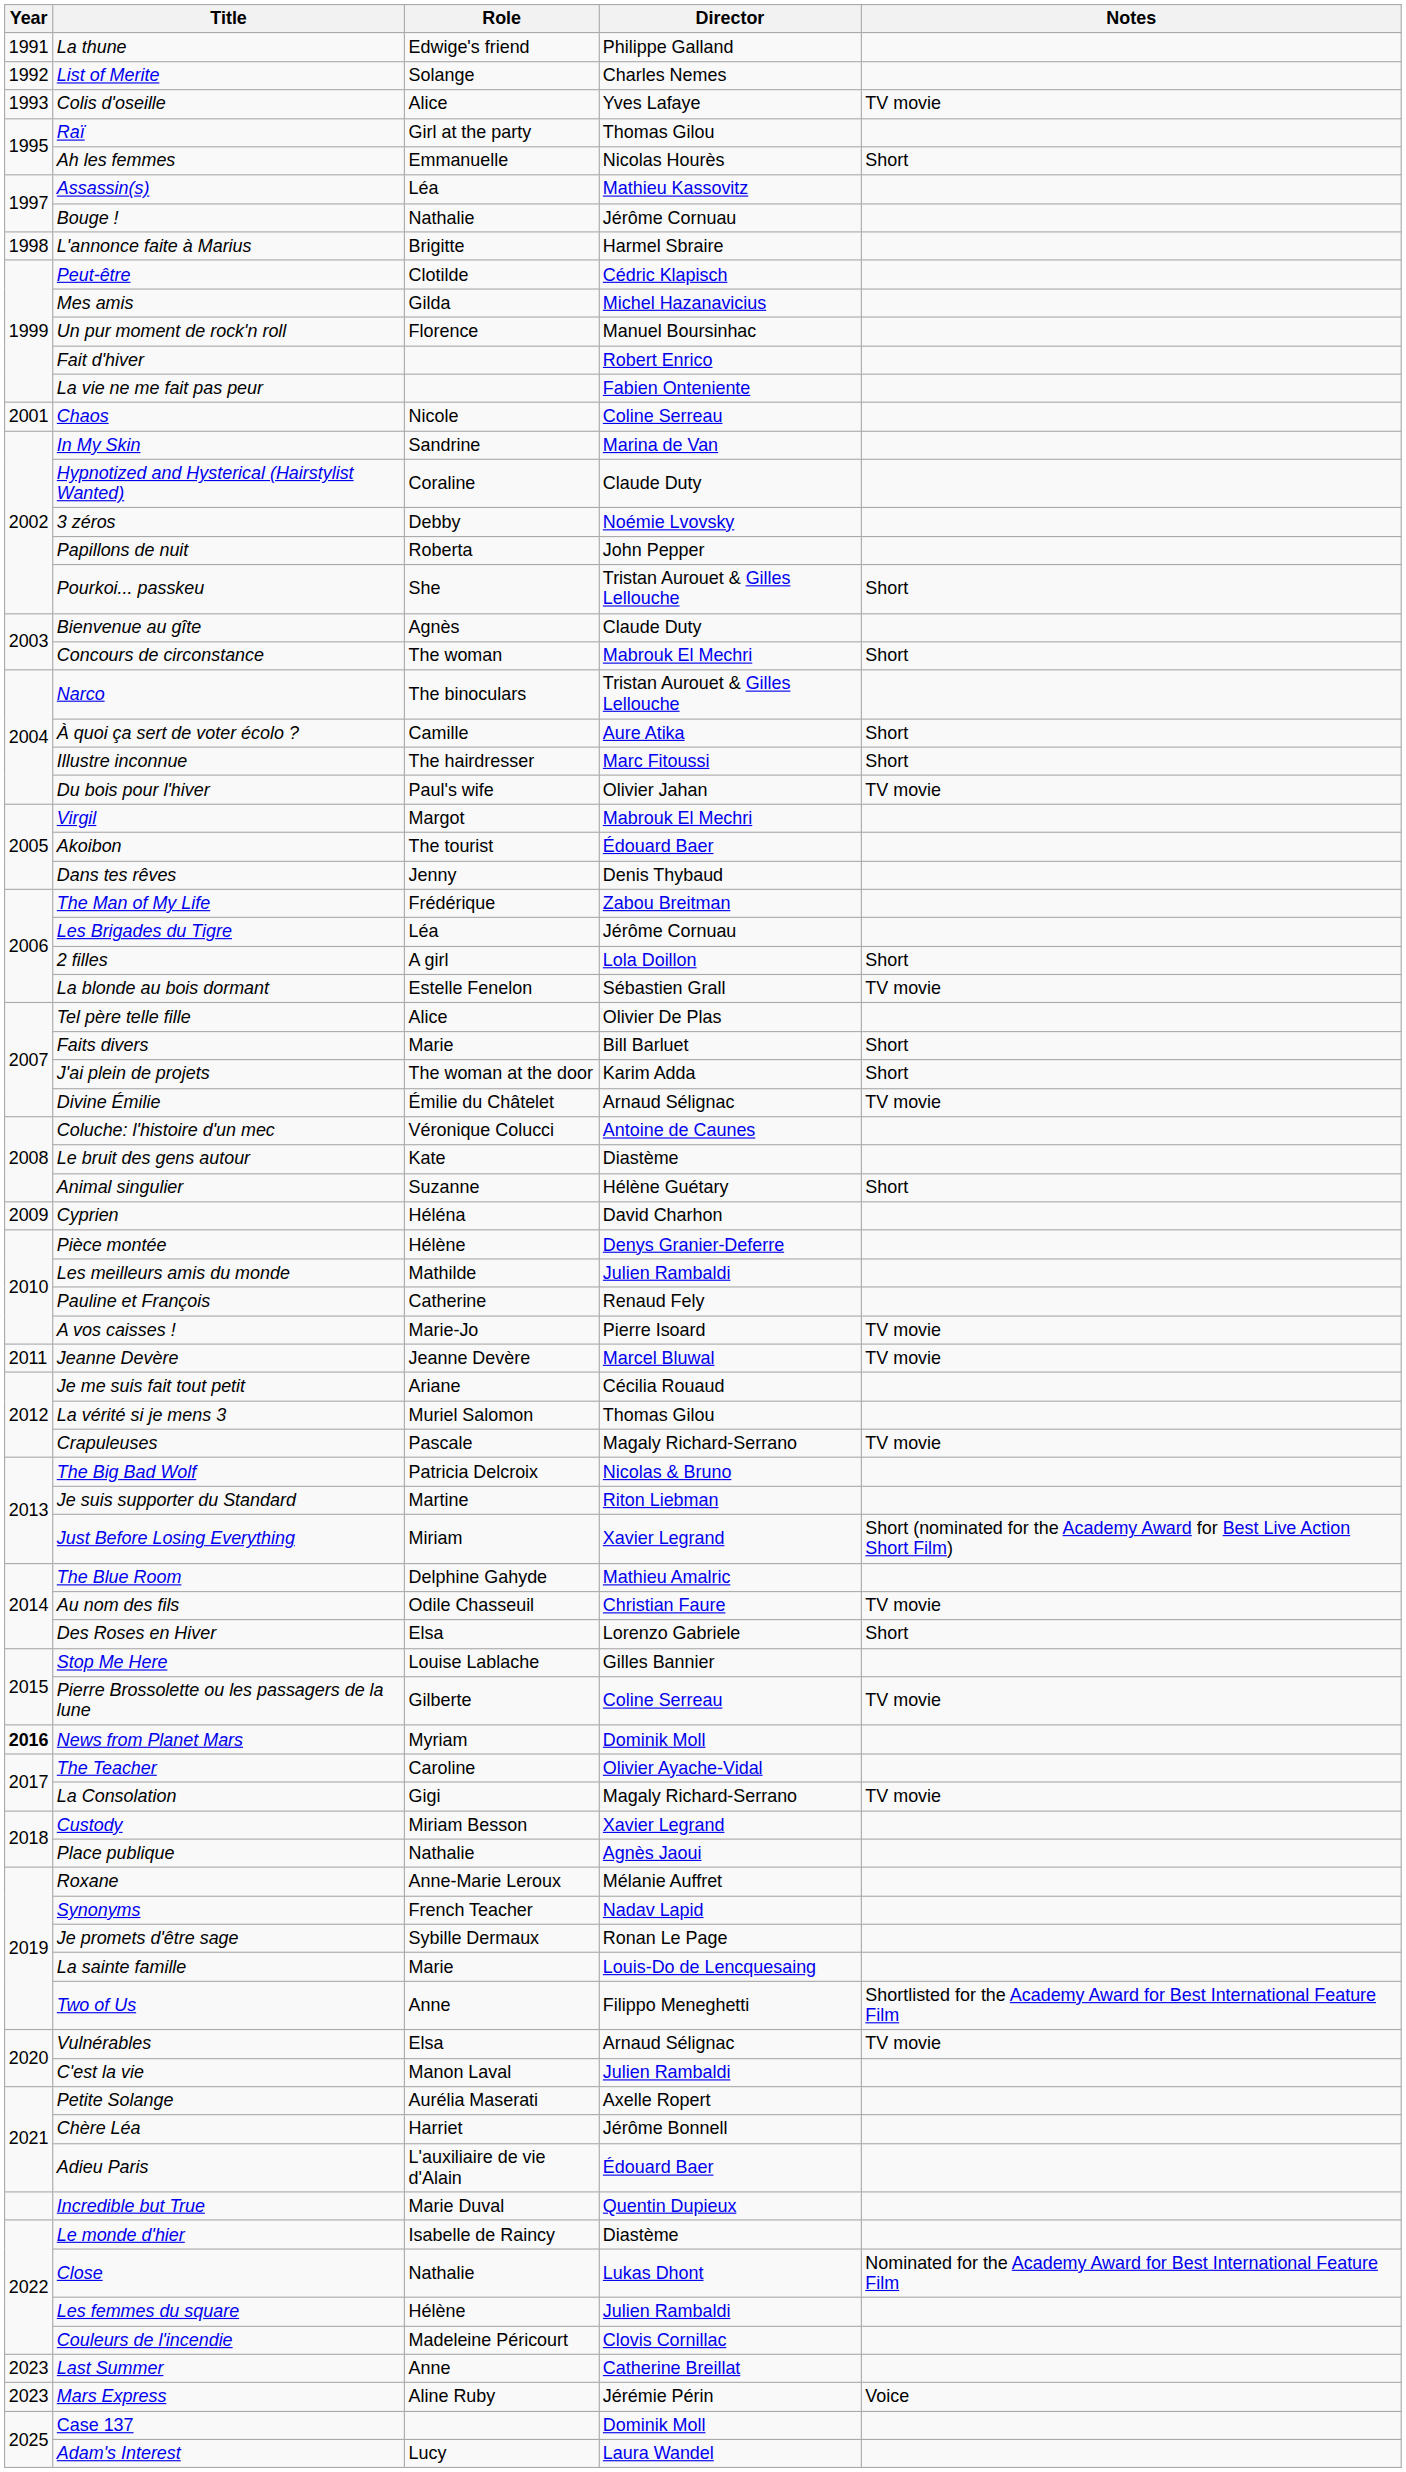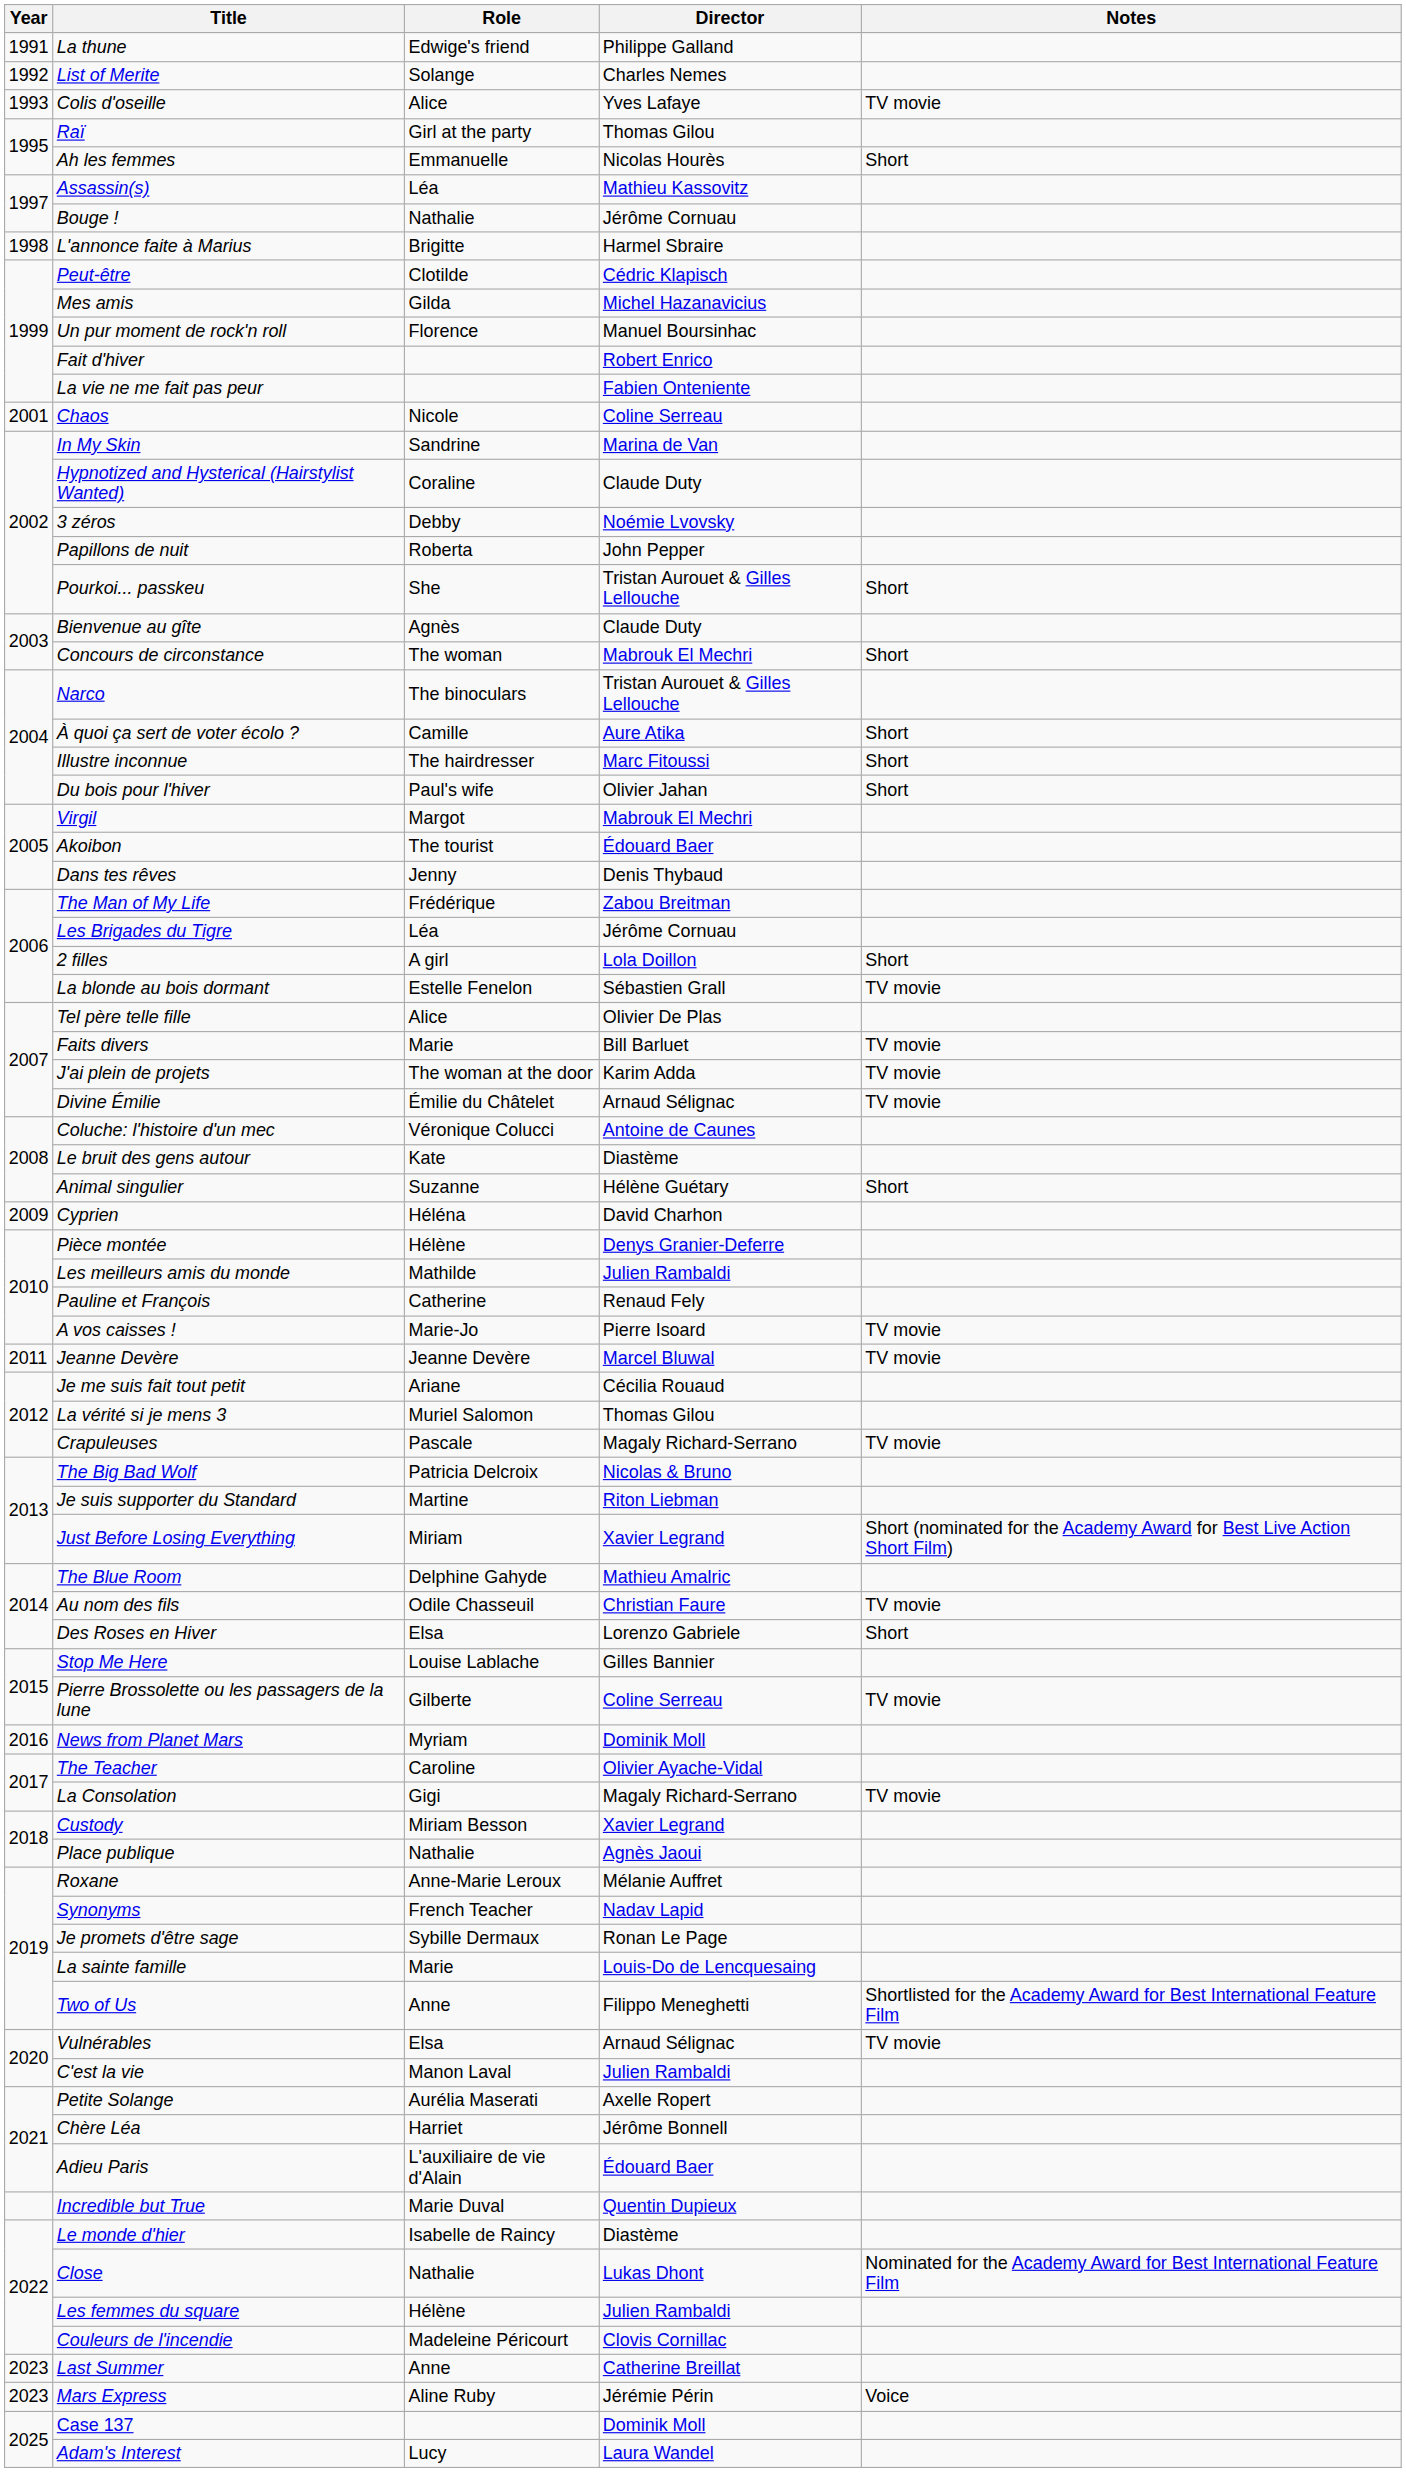Du bois pour l'hiver | Notes: TV movie -> Short
Faits divers | Notes: Short -> TV movie
J'ai plein de projets | Notes: Short -> TV movie
News from Planet Mars | Year: bold -> normal
